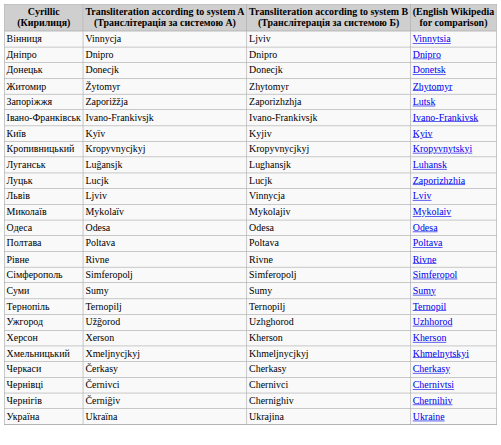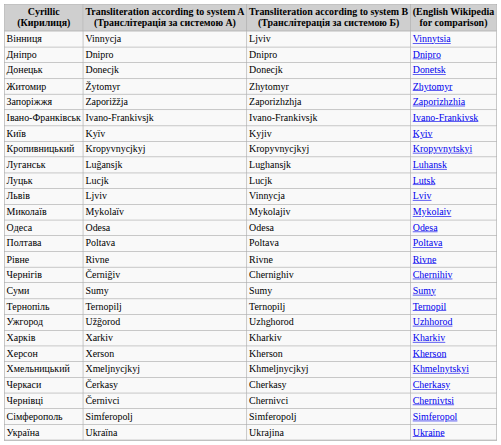Запоріжжя | (English Wikipedia for comparison): Lutsk -> Zaporizhzhia
Луцьк | (English Wikipedia for comparison): Zaporizhzhia -> Lutsk
rows swapped: Сімферополь <-> Чернігів
+ row: Харків | Xarkiv | Kharkiv | Kharkiv
